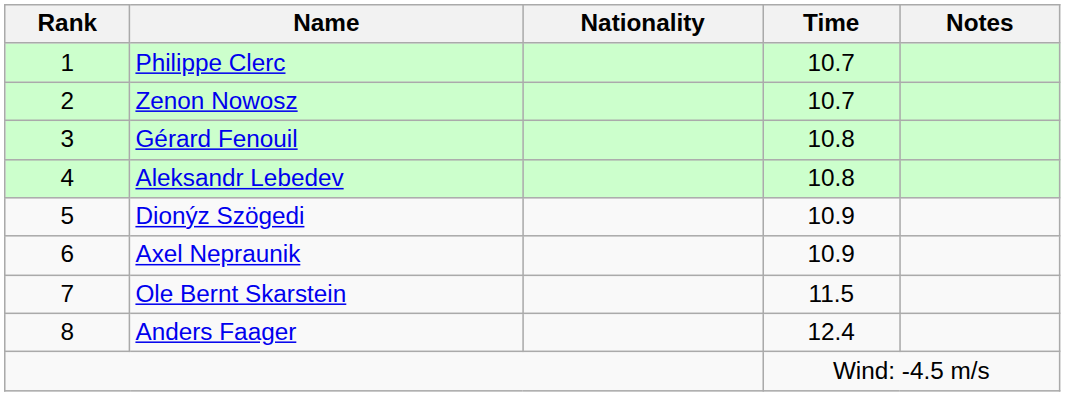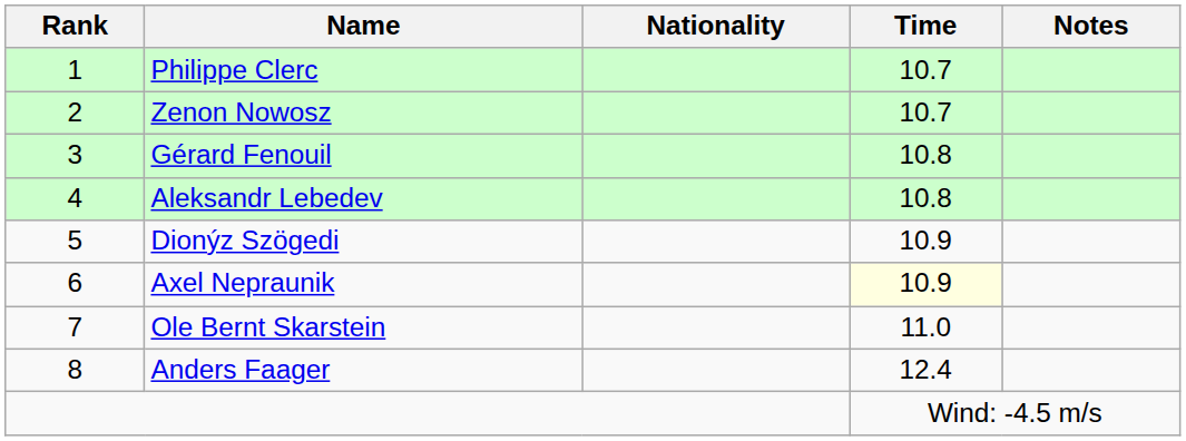Axel Nepraunik | Time: no background -> lightyellow background
Ole Bernt Skarstein | Time: 11.5 -> 11.0
